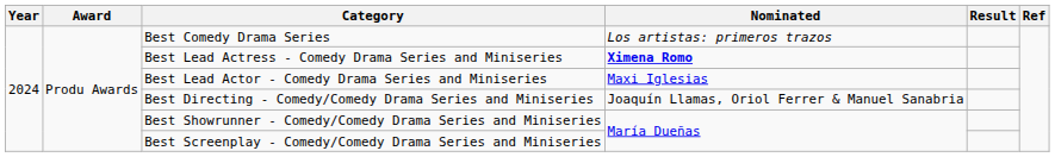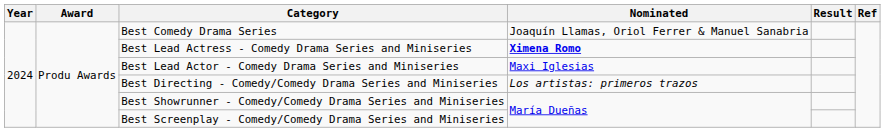Best Comedy Drama Series | Nominated: Los artistas: primeros trazos -> Joaquín Llamas, Oriol Ferrer & Manuel Sanabria
Best Directing - Comedy/Comedy Drama Series and Miniseries | Nominated: Joaquín Llamas, Oriol Ferrer & Manuel Sanabria -> Los artistas: primeros trazos
